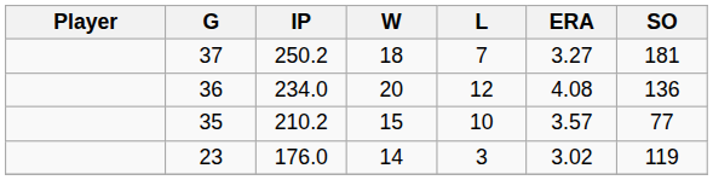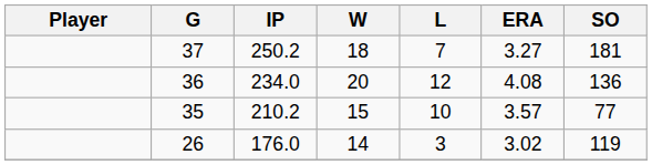176.0 | G: 23 -> 26
